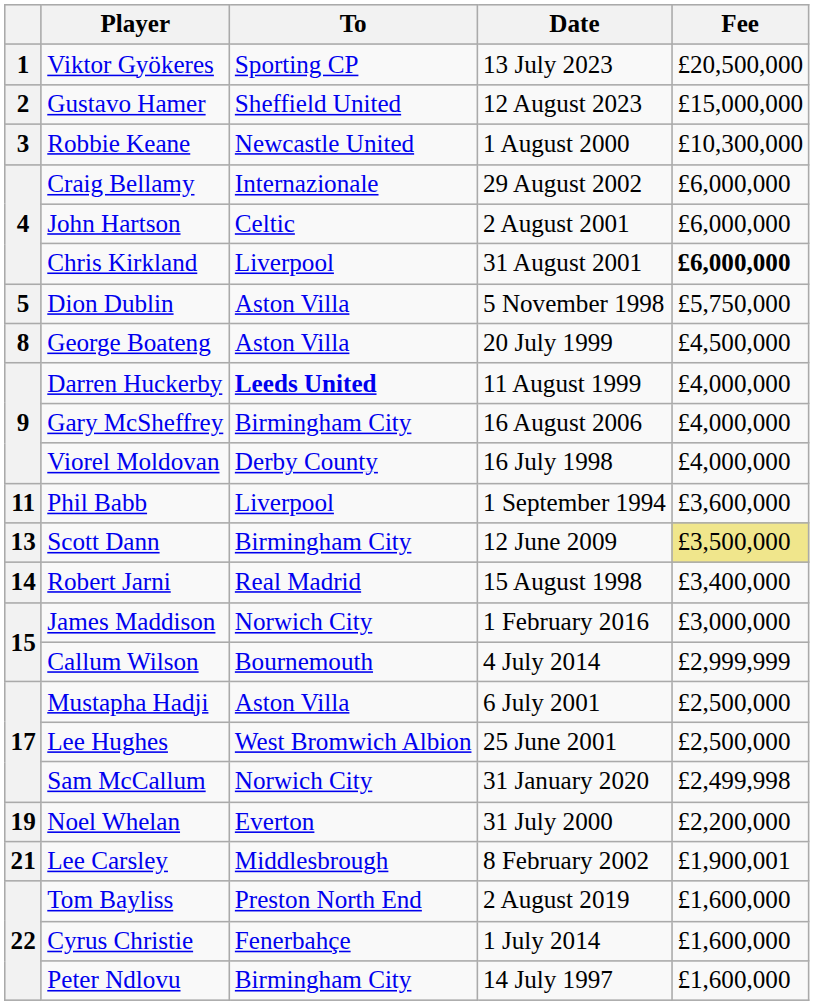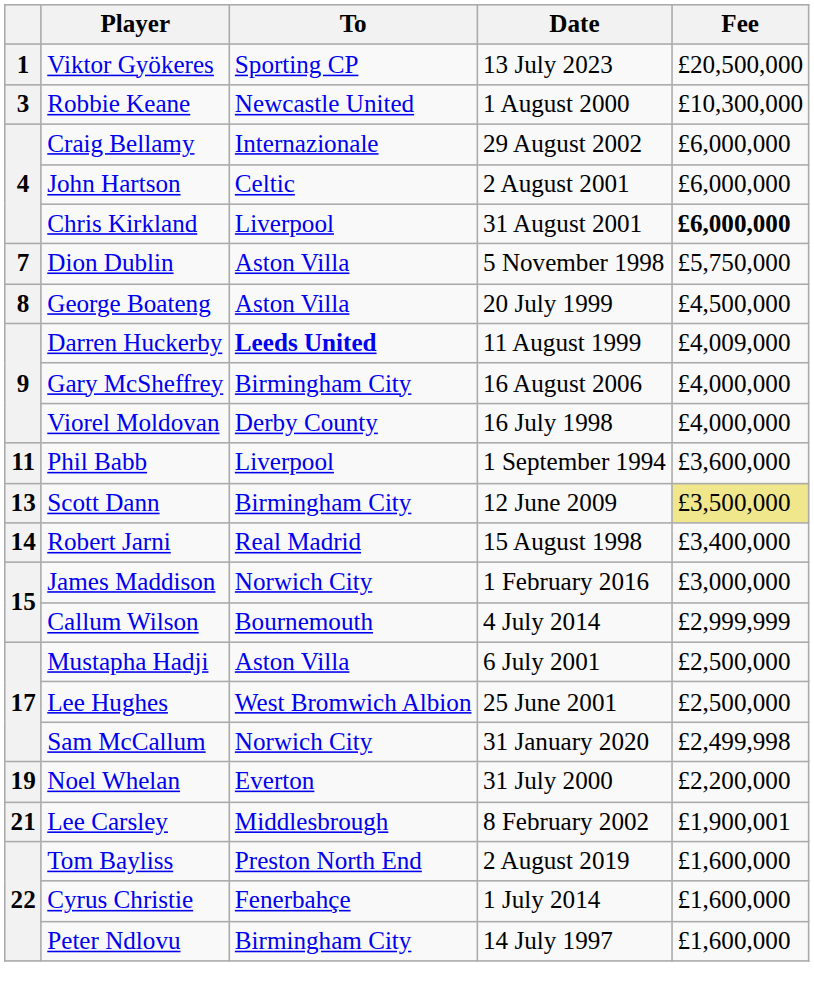- row: 2 | Gustavo Hamer | Sheffield United | 12 August 2023 | £15,000,000
Dion Dublin | column 1: 5 -> 7
Darren Huckerby | Fee: £4,000,000 -> £4,009,000
